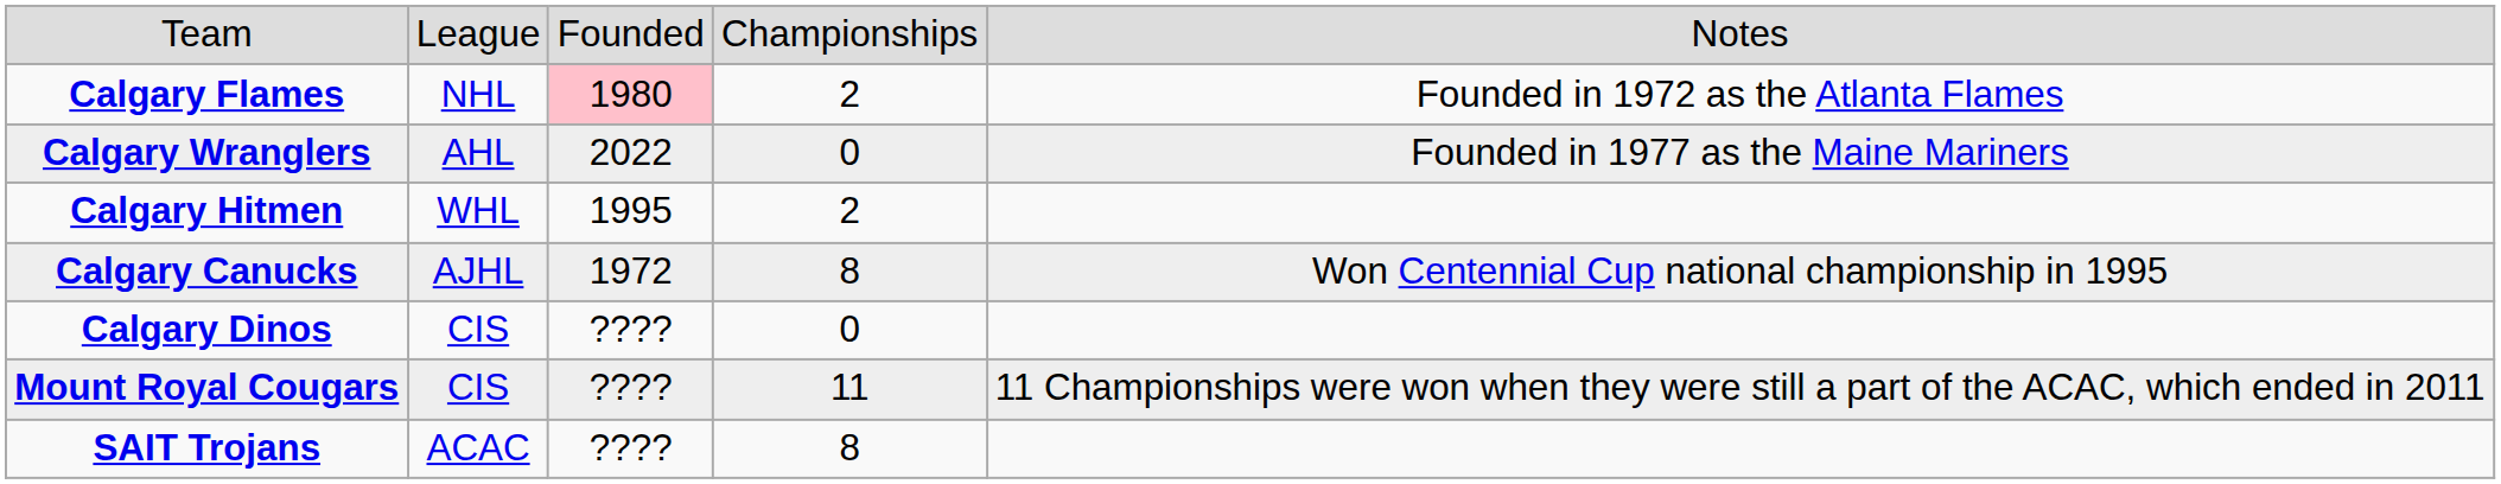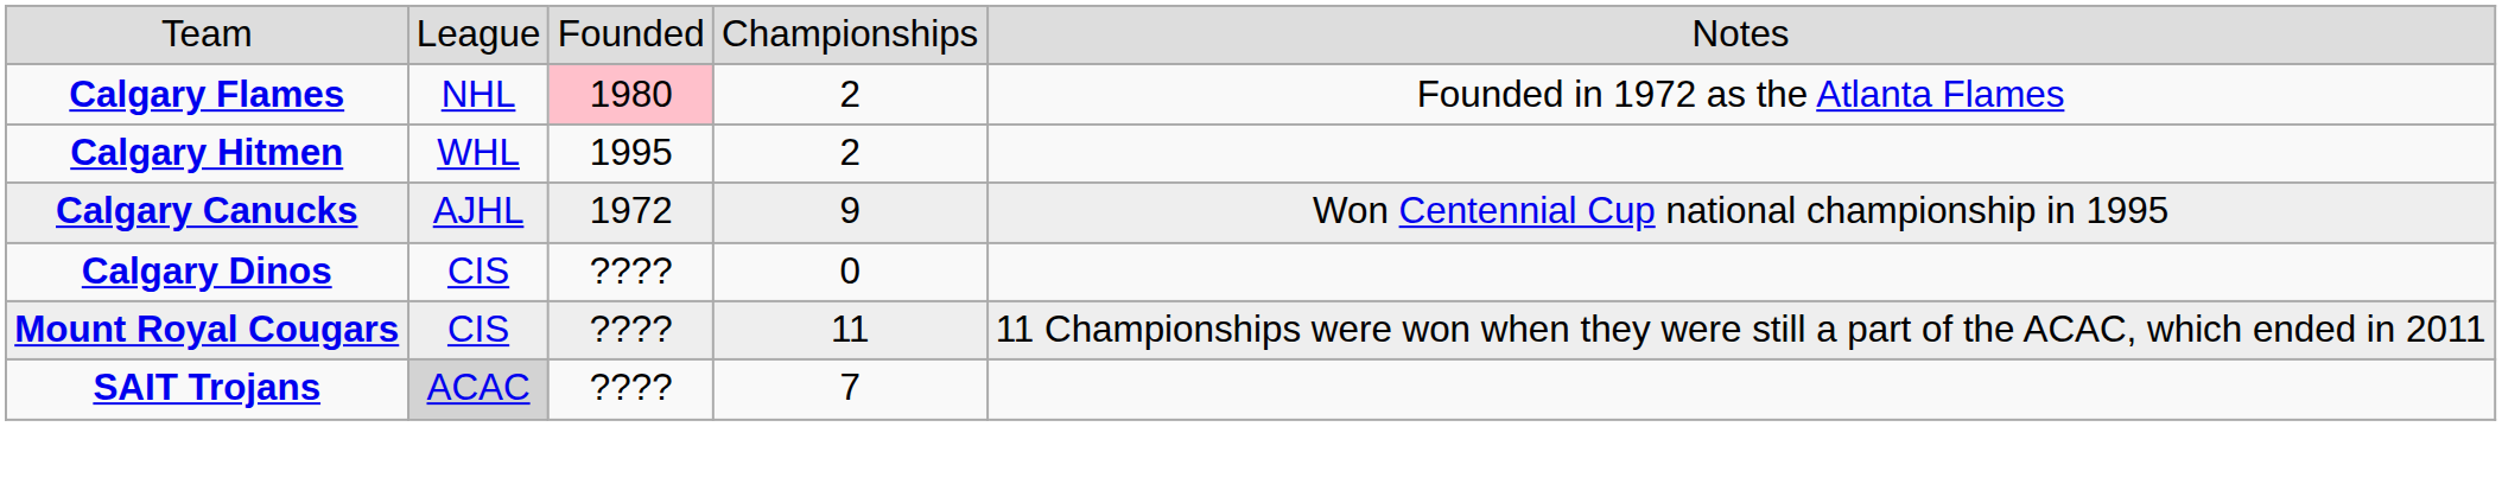- row: Calgary Wranglers | AHL | 2022 | 0 | Founded in 1977 as the Maine Mariners
Calgary Canucks | column 4: 8 -> 9
SAIT Trojans | column 2: no background -> lightgrey background
SAIT Trojans | column 4: 8 -> 7
